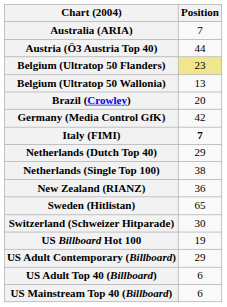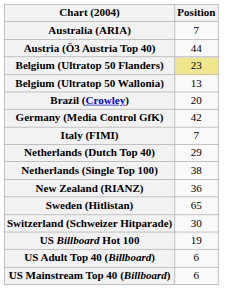Italy (FIMI) | Position: bold -> normal
- row: US Adult Contemporary (Billboard) | 29
